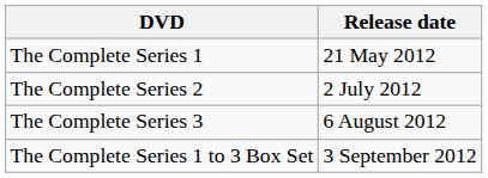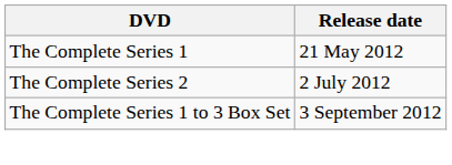- row: The Complete Series 3 | 6 August 2012
